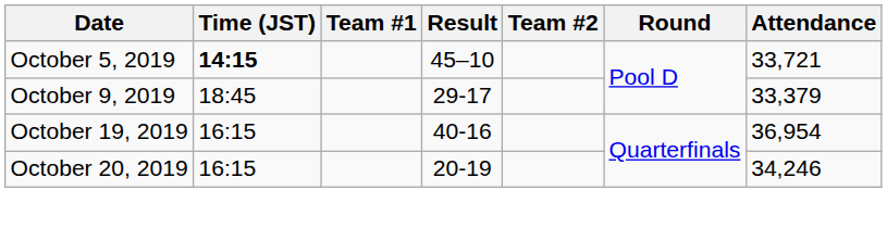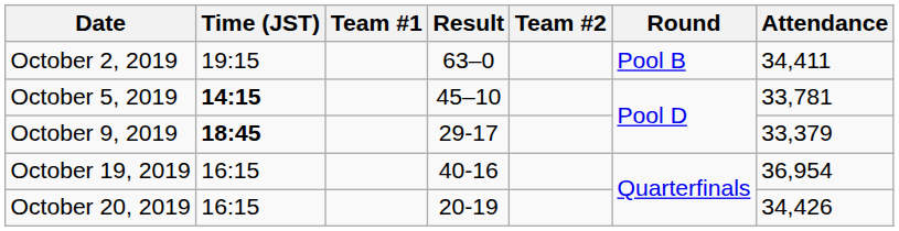+ row: October 2, 2019 | 19:15 | 63–0 | Pool B | 34,411
October 5, 2019 | Attendance: 33,721 -> 33,781
October 9, 2019 | Time (JST): normal -> bold
October 20, 2019 | Attendance: 34,246 -> 34,426
